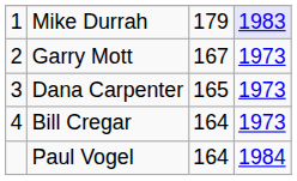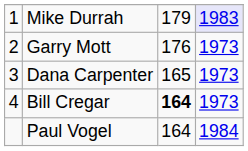Garry Mott | column 3: 167 -> 176
Bill Cregar | column 3: normal -> bold
